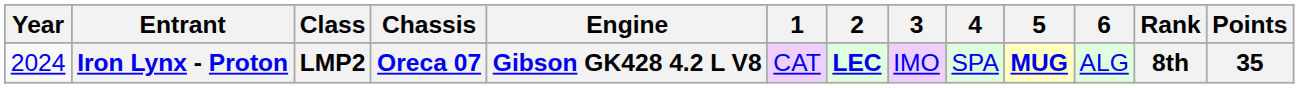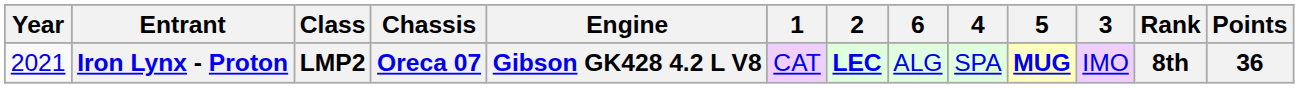columns swapped: 3 <-> 6
Iron Lynx - Proton | Year: 2024 -> 2021
Iron Lynx - Proton | Points: 35 -> 36
